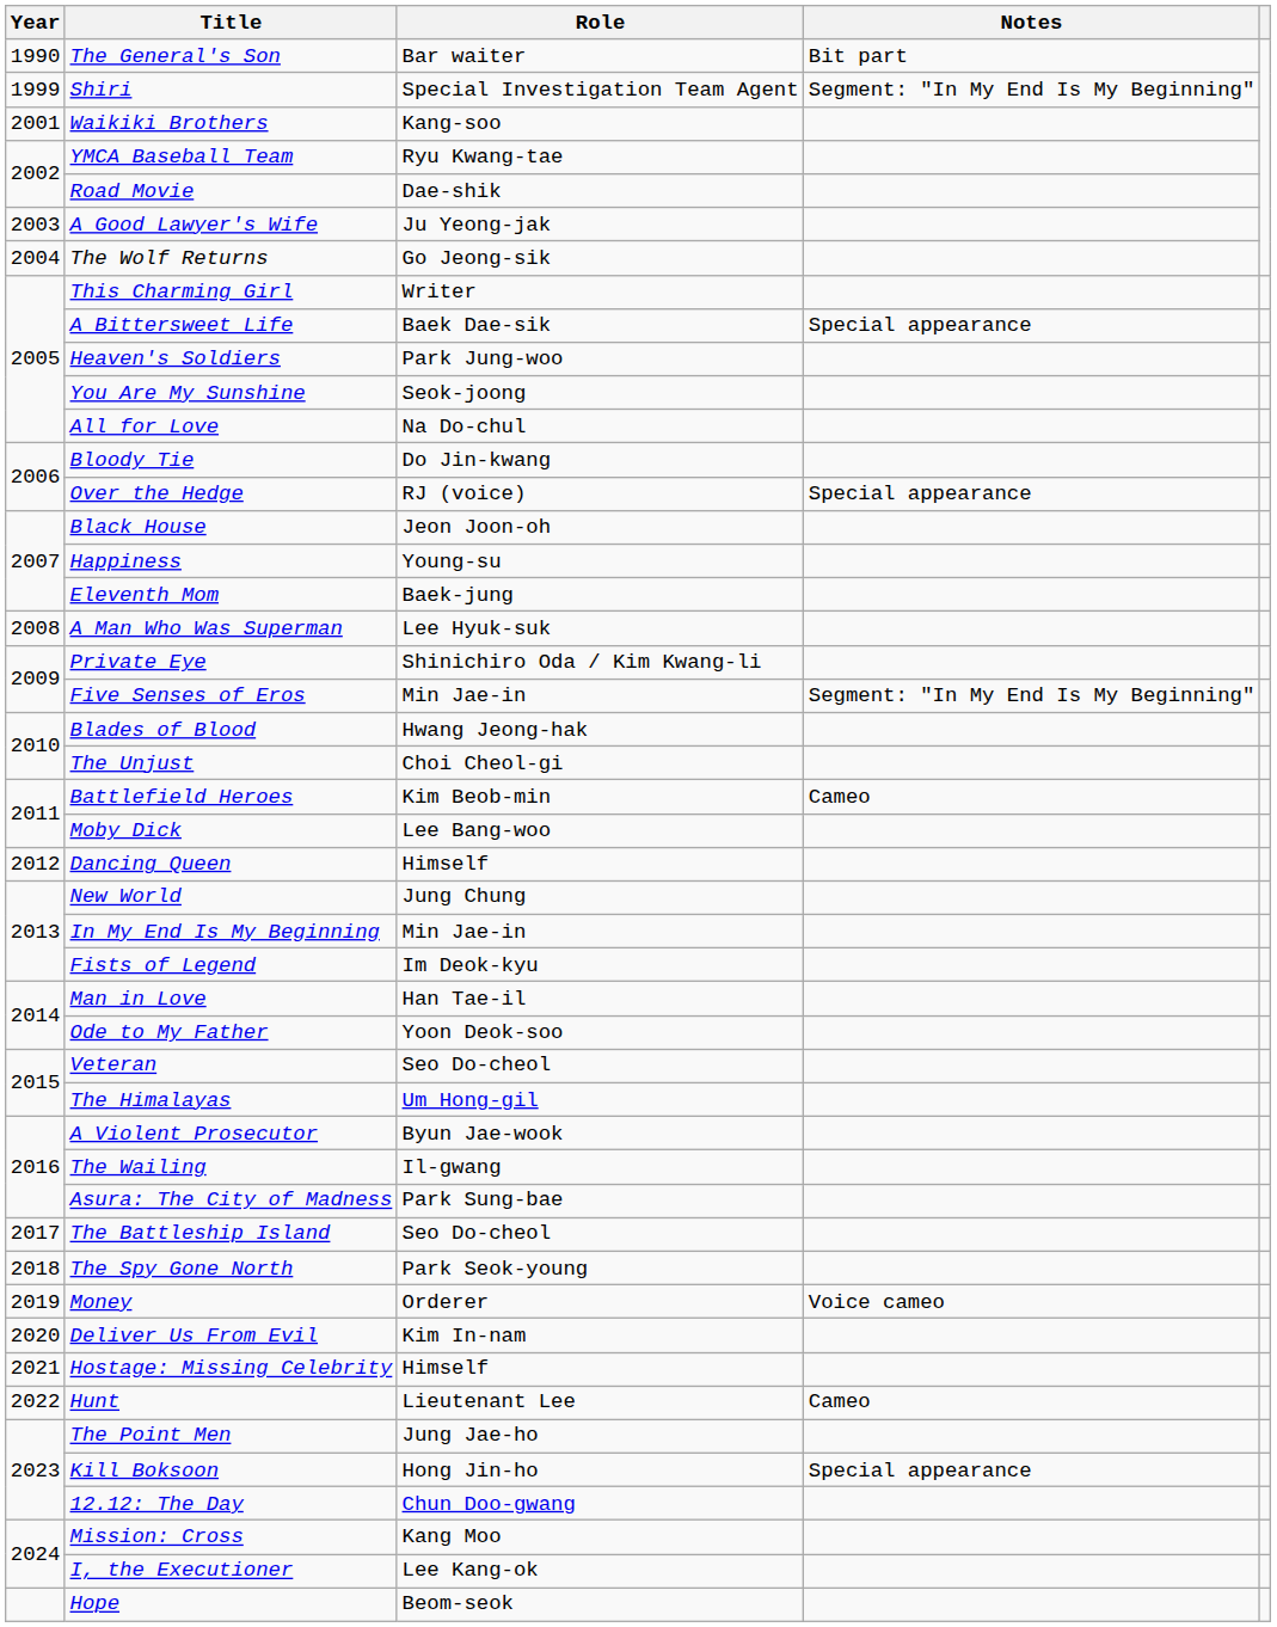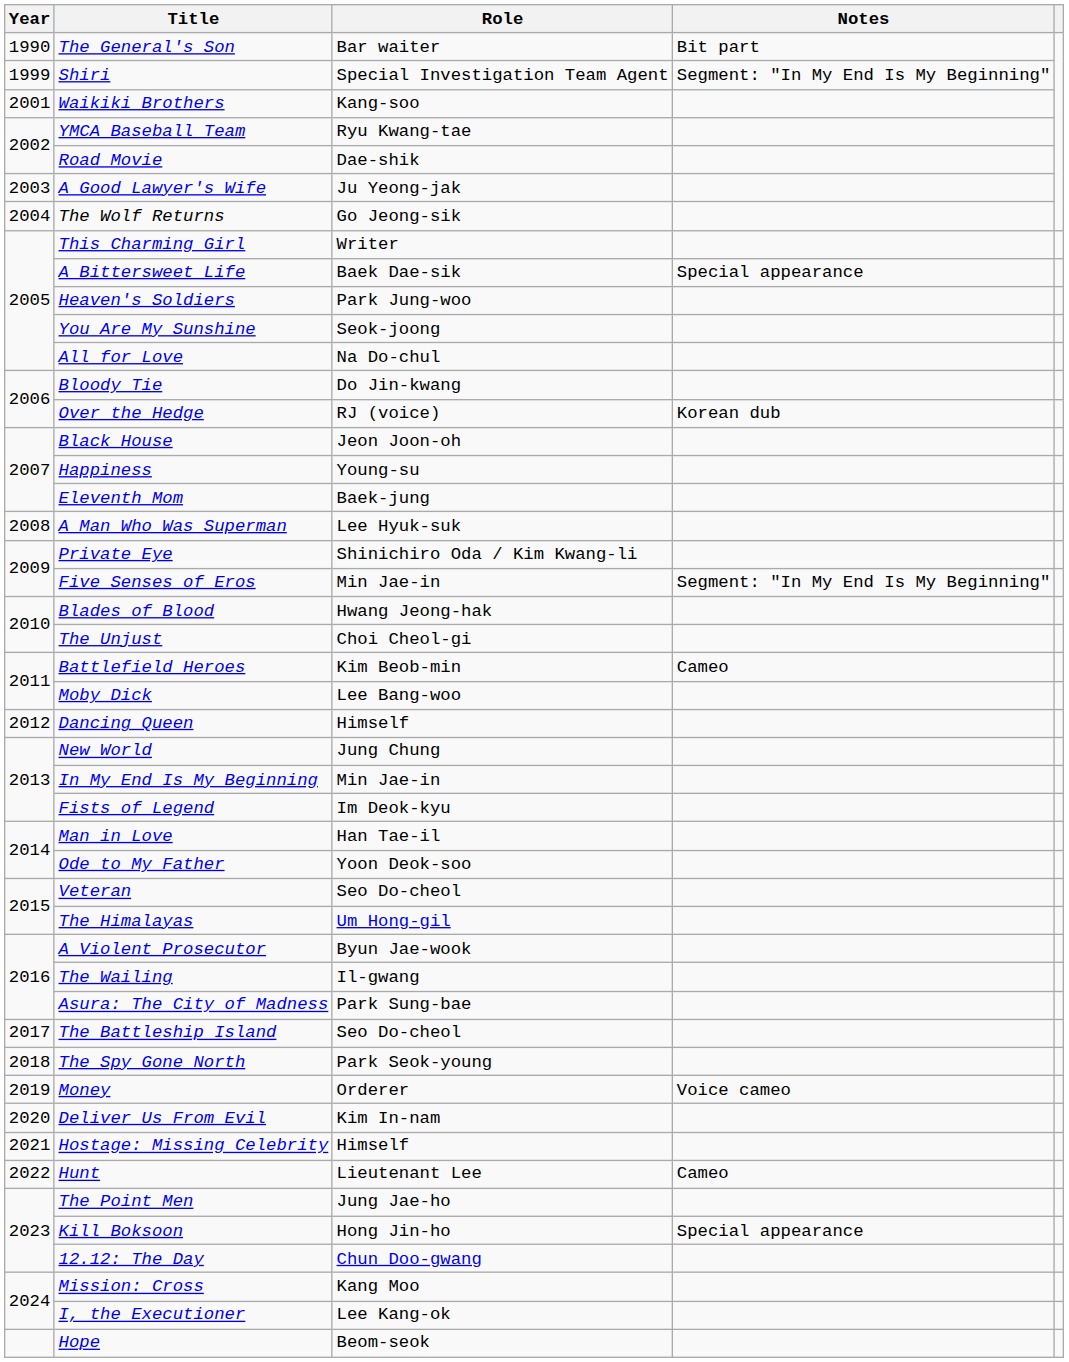Over the Hedge | Notes: Special appearance -> Korean dub
